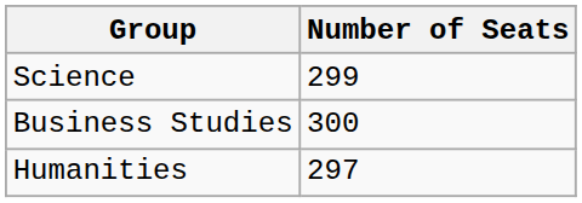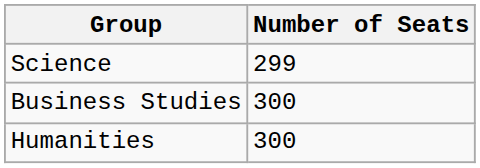Humanities | Number of Seats: 297 -> 300
